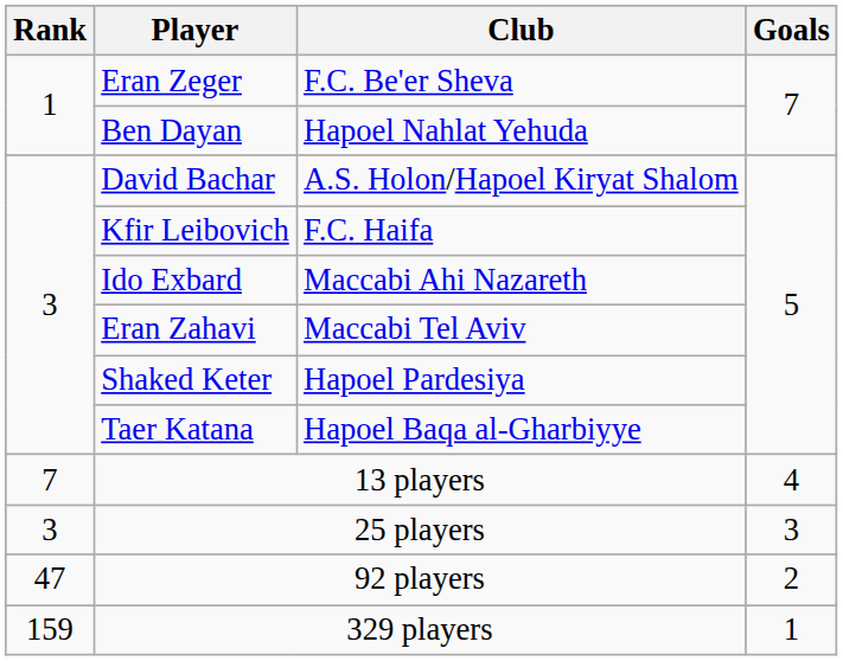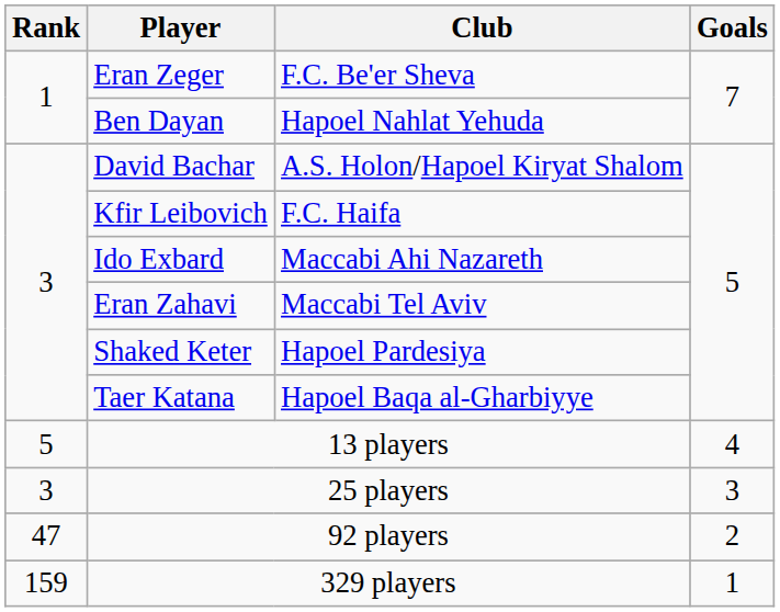13 players | Rank: 7 -> 5
